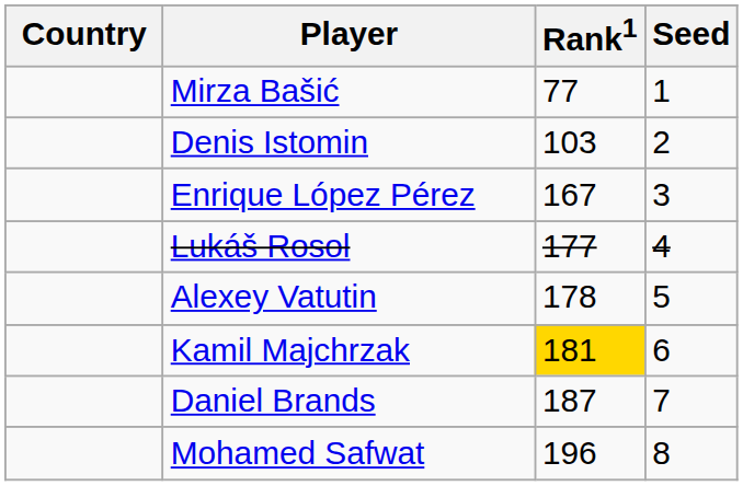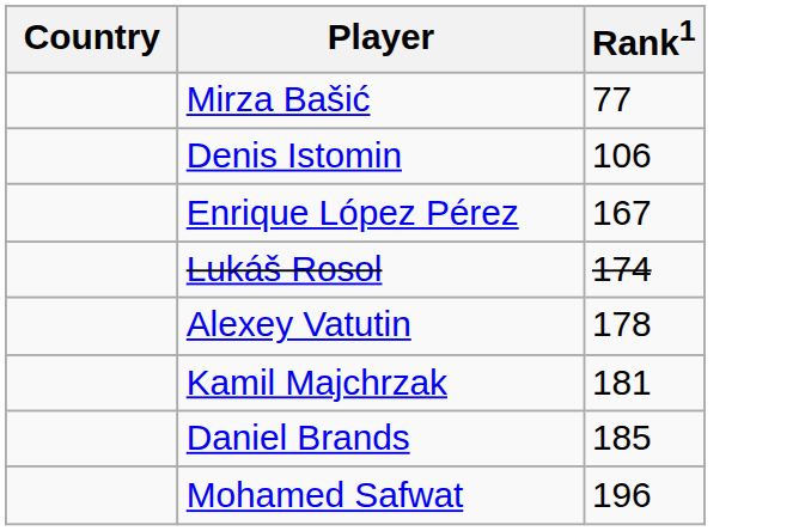- column: Seed | 1 | 2 | 3 | 4 | 5 | 6 | 7 | 8
Denis Istomin | Rank1: 103 -> 106
Lukáš Rosol | Rank1: 177 -> 174
Kamil Majchrzak | Rank1: gold background -> no background
Daniel Brands | Rank1: 187 -> 185
